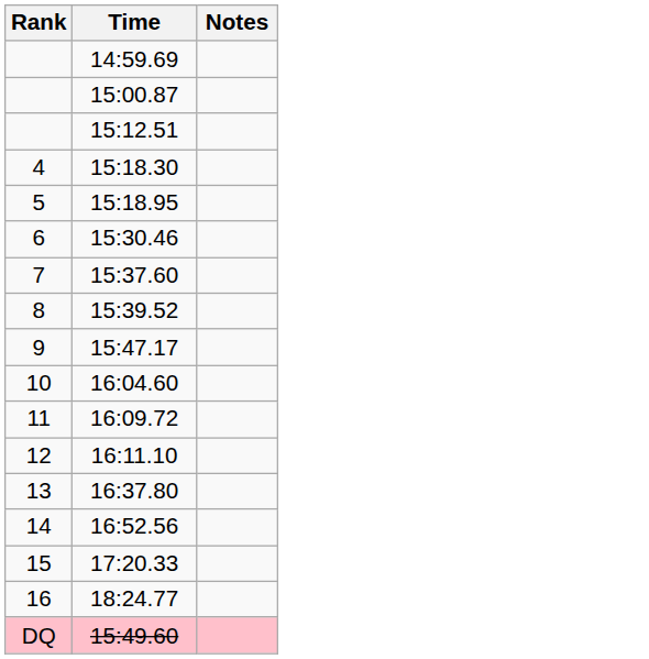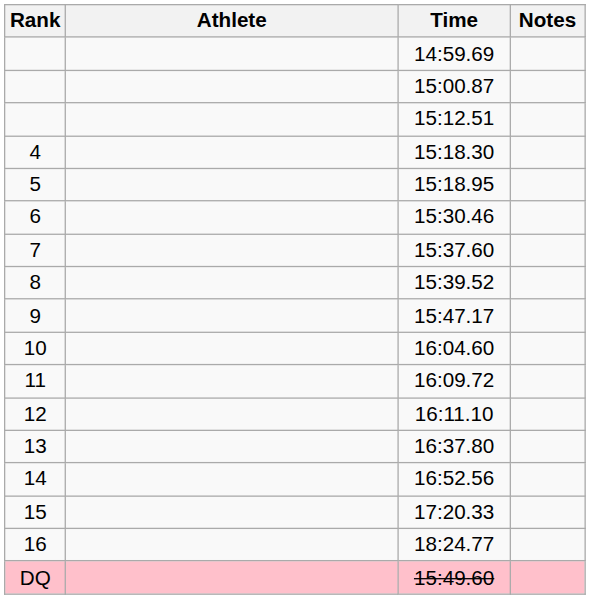+ column: Athlete
